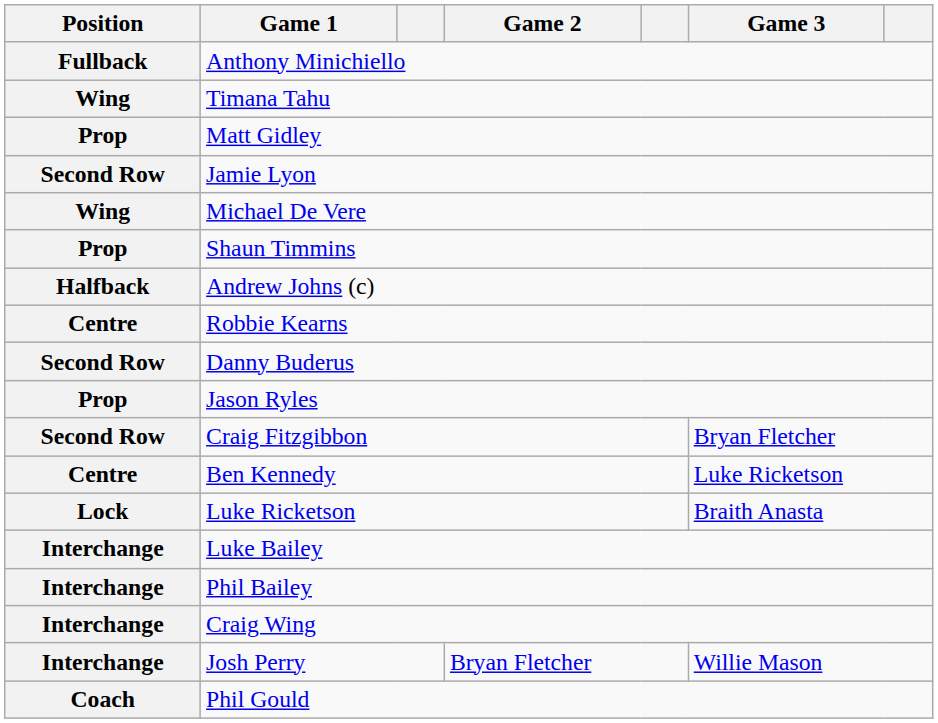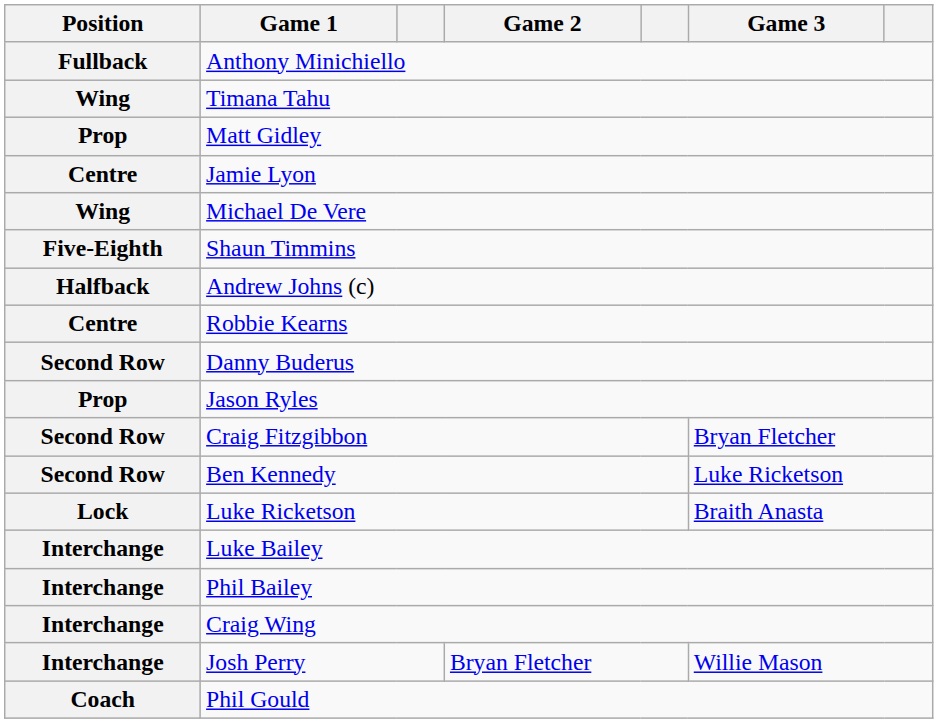Jamie Lyon | Position: Second Row -> Centre
Shaun Timmins | Position: Prop -> Five-Eighth
Ben Kennedy | Position: Centre -> Second Row
